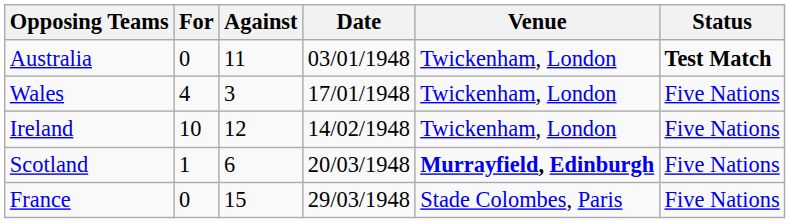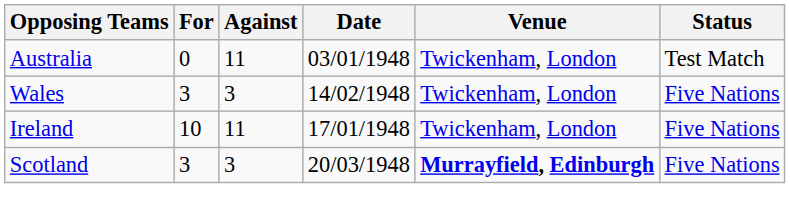Australia | Status: bold -> normal
Wales | For: 4 -> 3
Wales | Date: 17/01/1948 -> 14/02/1948
Ireland | Against: 12 -> 11
Ireland | Date: 14/02/1948 -> 17/01/1948
Scotland | For: 1 -> 3
Scotland | Against: 6 -> 3
- row: France | 0 | 15 | 29/03/1948 | Stade Colombes, Paris | Five Nations
